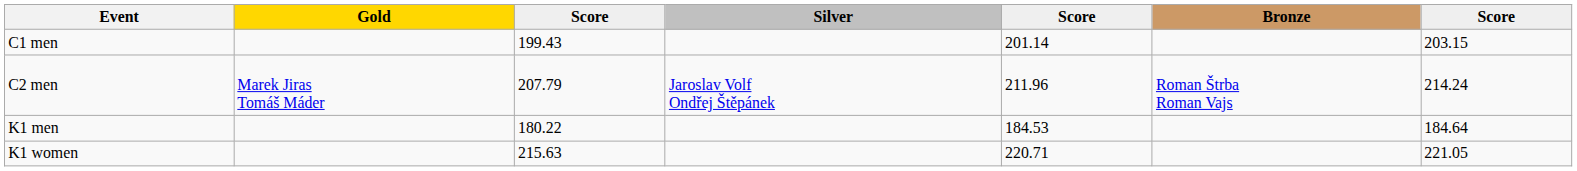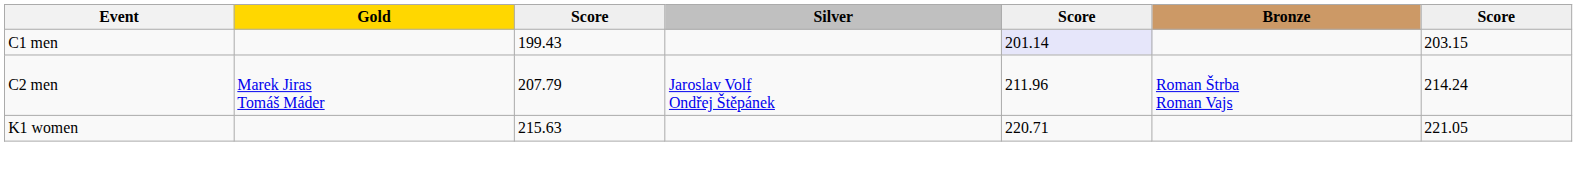C1 men | column 5: no background -> lavender background
- row: K1 men | 180.22 | 184.53 | 184.64
